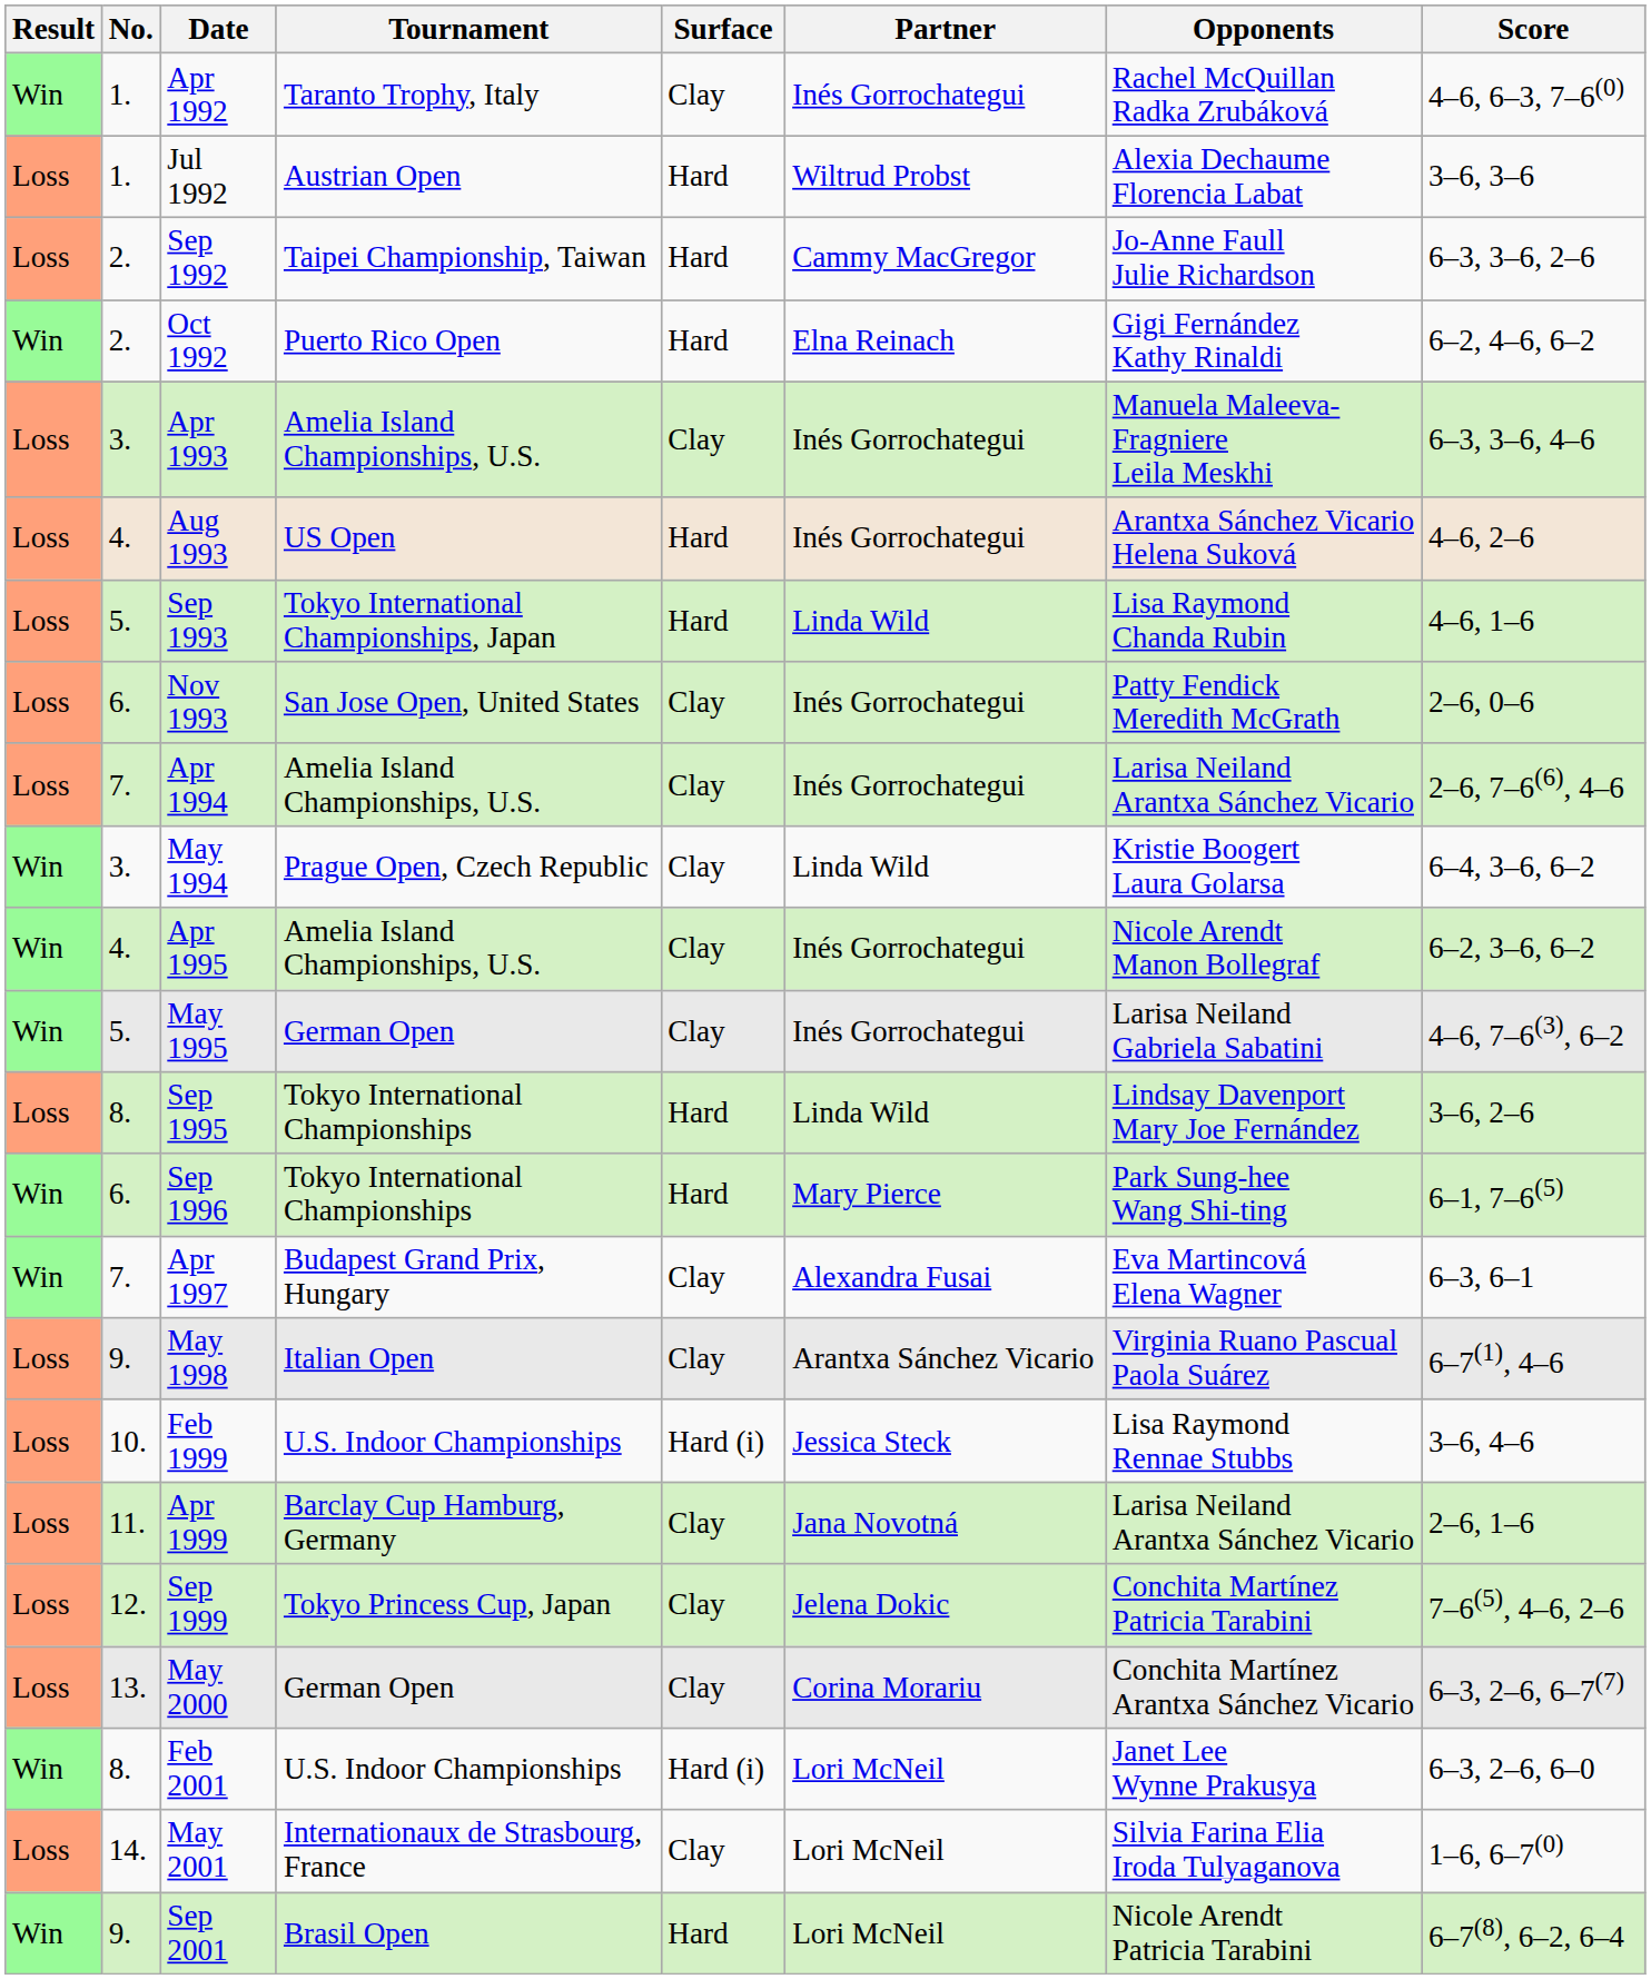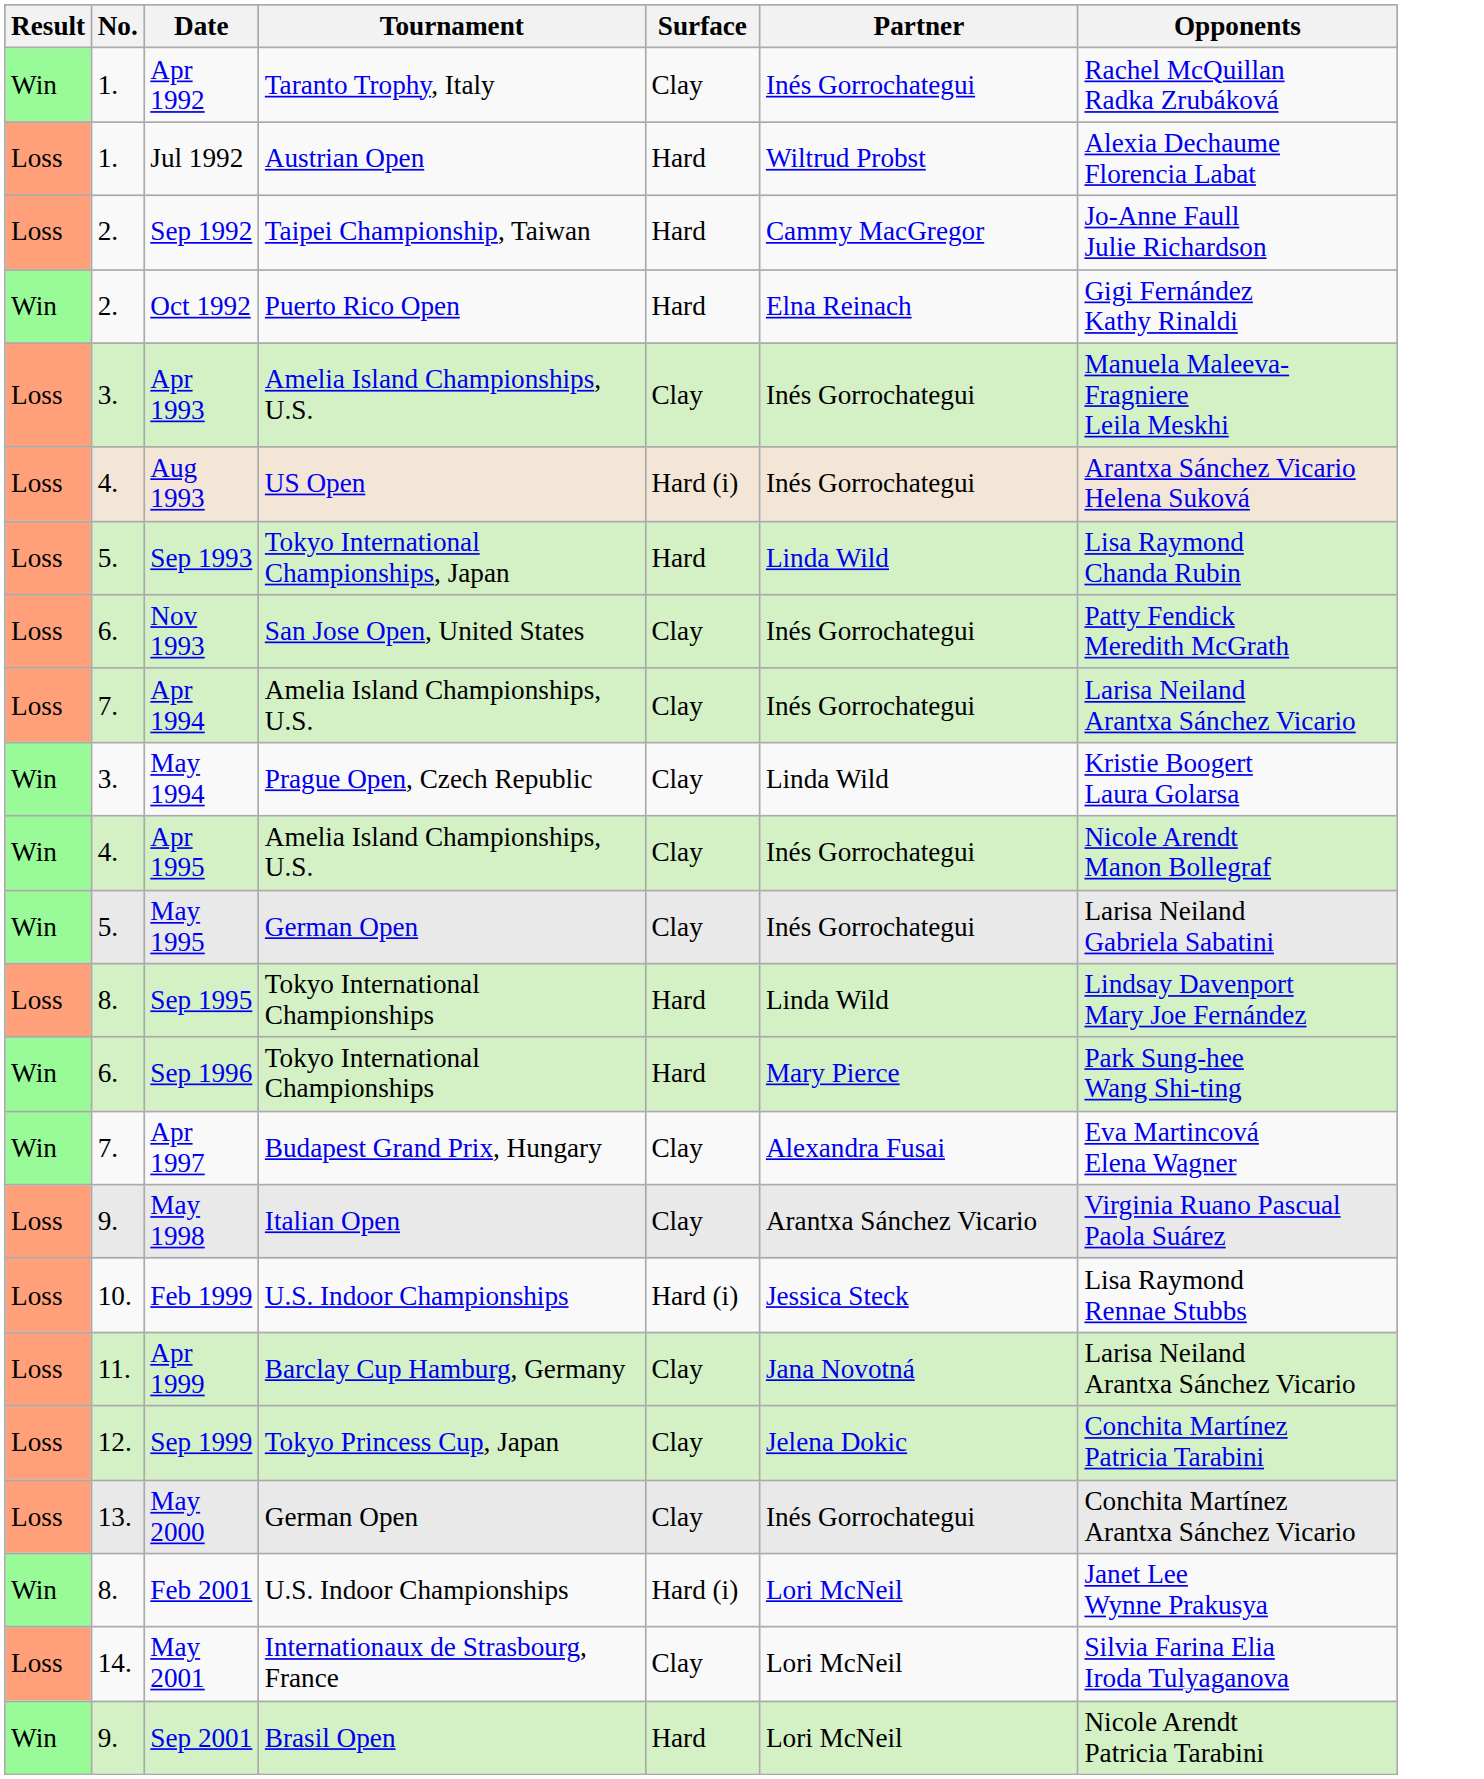- column: Score | 4–6, 6–3, 7–6(0) | 3–6, 3–6 | 6–3, 3–6, 2–6 | 6–2, 4–6, 6–2 | 6–3, 3–6, 4–6 | 4–6, 2–6 | 4–6, 1–6 | 2–6, 0–6 | 2–6, 7–6(6), 4–6 | 6–4, 3–6, 6–2 | 6–2, 3–6, 6–2 | 4–6, 7–6(3), 6–2 | 3–6, 2–6 | 6–1, 7–6(5) | 6–3, 6–1 | 6–7(1), 4–6 | 3–6, 4–6 | 2–6, 1–6 | 7–6(5), 4–6, 2–6 | 6–3, 2–6, 6–7(7) | 6–3, 2–6, 6–0 | 1–6, 6–7(0) | 6–7(8), 6–2, 6–4
Aug 1993 | Surface: Hard -> Hard (i)
May 2000 | Partner: Corina Morariu -> Inés Gorrochategui
